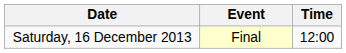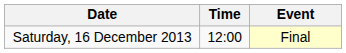columns swapped: Time <-> Event
